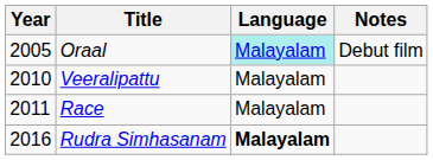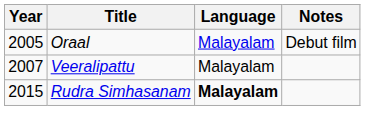Oraal | Language: paleturquoise background -> no background
Veeralipattu | Year: 2010 -> 2007
- row: 2011 | Race | Malayalam
Rudra Simhasanam | Year: 2016 -> 2015
